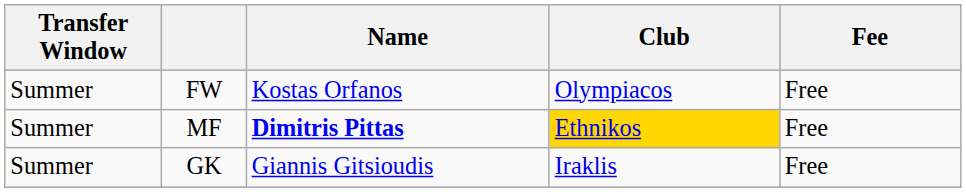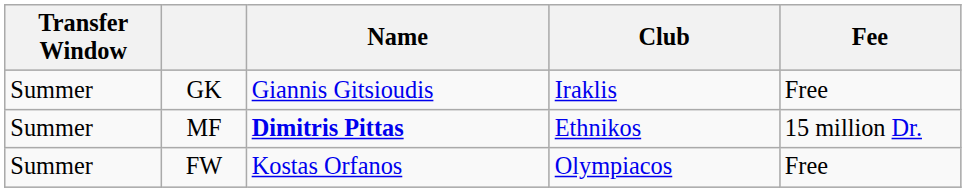rows swapped: GK <-> FW
MF | Club: gold background -> no background
MF | Fee: Free -> 15 million Dr.
